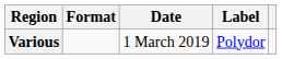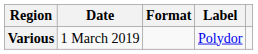columns swapped: Date <-> Format
